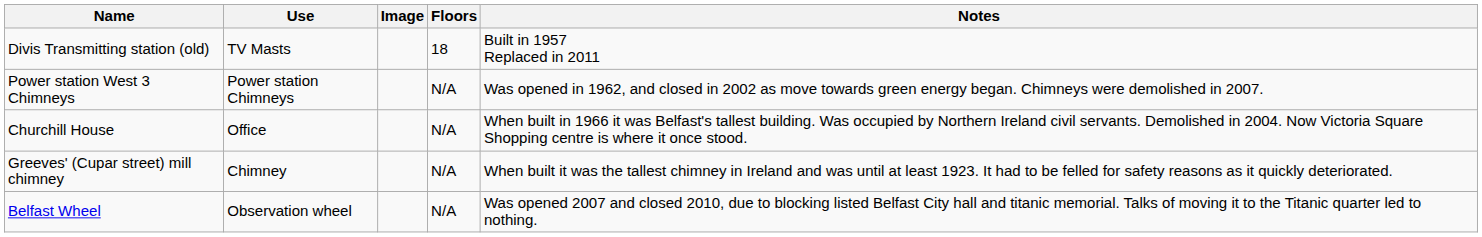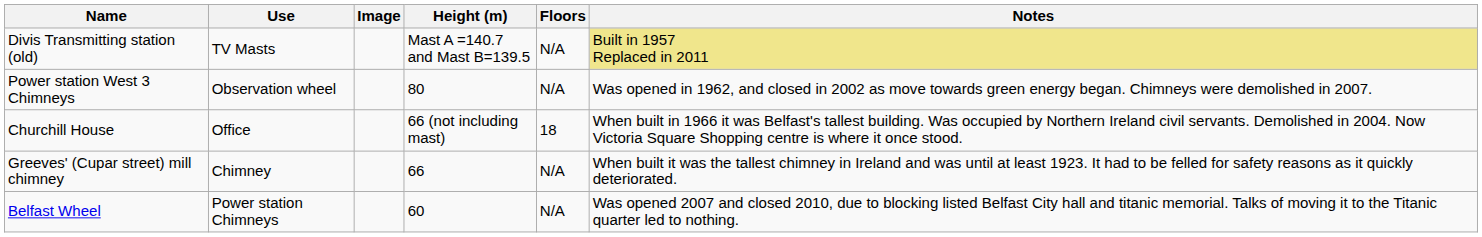+ column: Height (m) | Mast A =140.7 and Mast B=139.5 | 80 | 66 (not including mast) | 66 | 60
Divis Transmitting station (old) | Floors: 18 -> N/A
Divis Transmitting station (old) | Notes: no background -> khaki background
Power station West 3 Chimneys | Use: Power station Chimneys -> Observation wheel
Churchill House | Floors: N/A -> 18
Belfast Wheel | Use: Observation wheel -> Power station Chimneys
